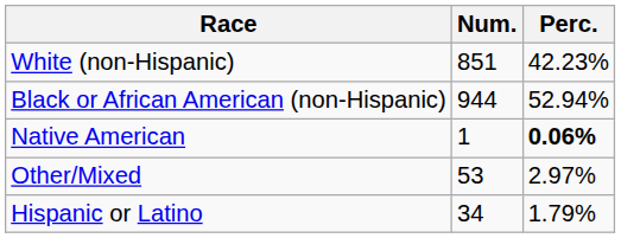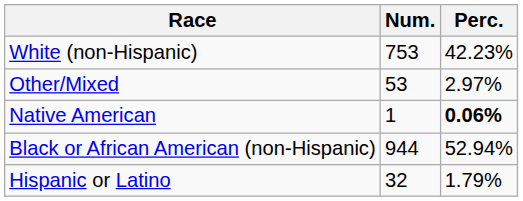White (non-Hispanic) | Num.: 851 -> 753
rows swapped: Black or African American (non-Hispanic) <-> Other/Mixed
Hispanic or Latino | Num.: 34 -> 32
